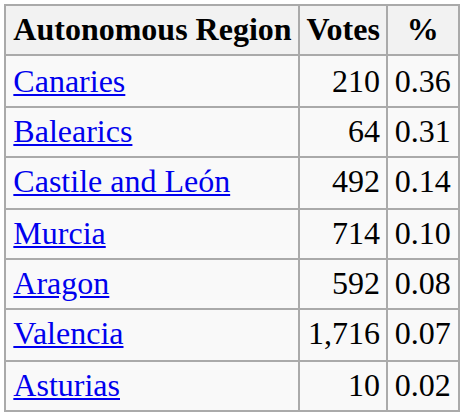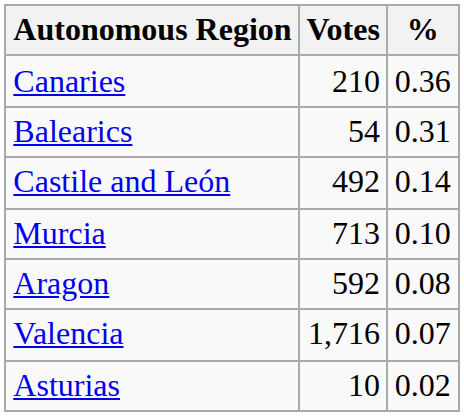Balearics | Votes: 64 -> 54
Murcia | Votes: 714 -> 713
